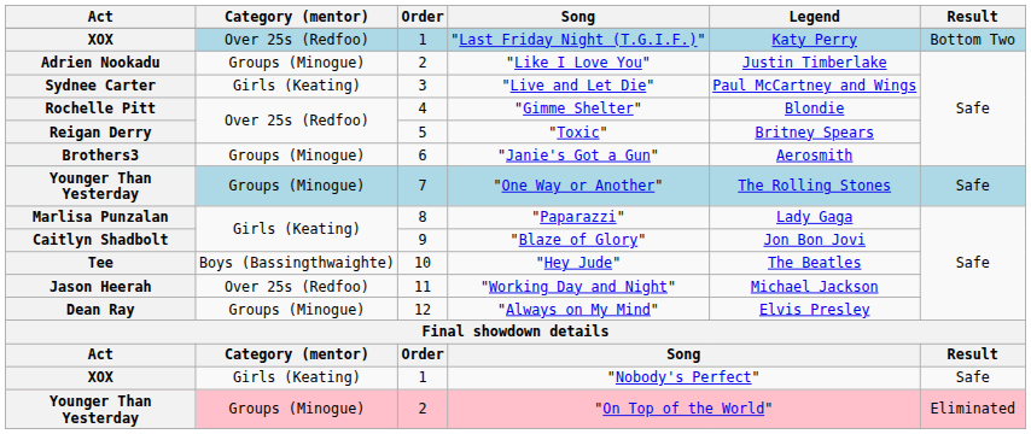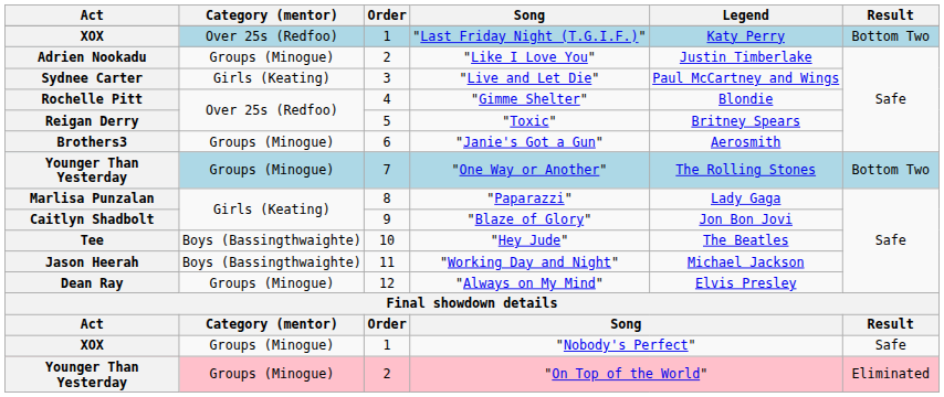"One Way or Another" | Result: Safe -> Bottom Two
"Working Day and Night" | Category (mentor): Over 25s (Redfoo) -> Boys (Bassingthwaighte)
"Nobody's Perfect" | Category (mentor): Girls (Keating) -> Groups (Minogue)
